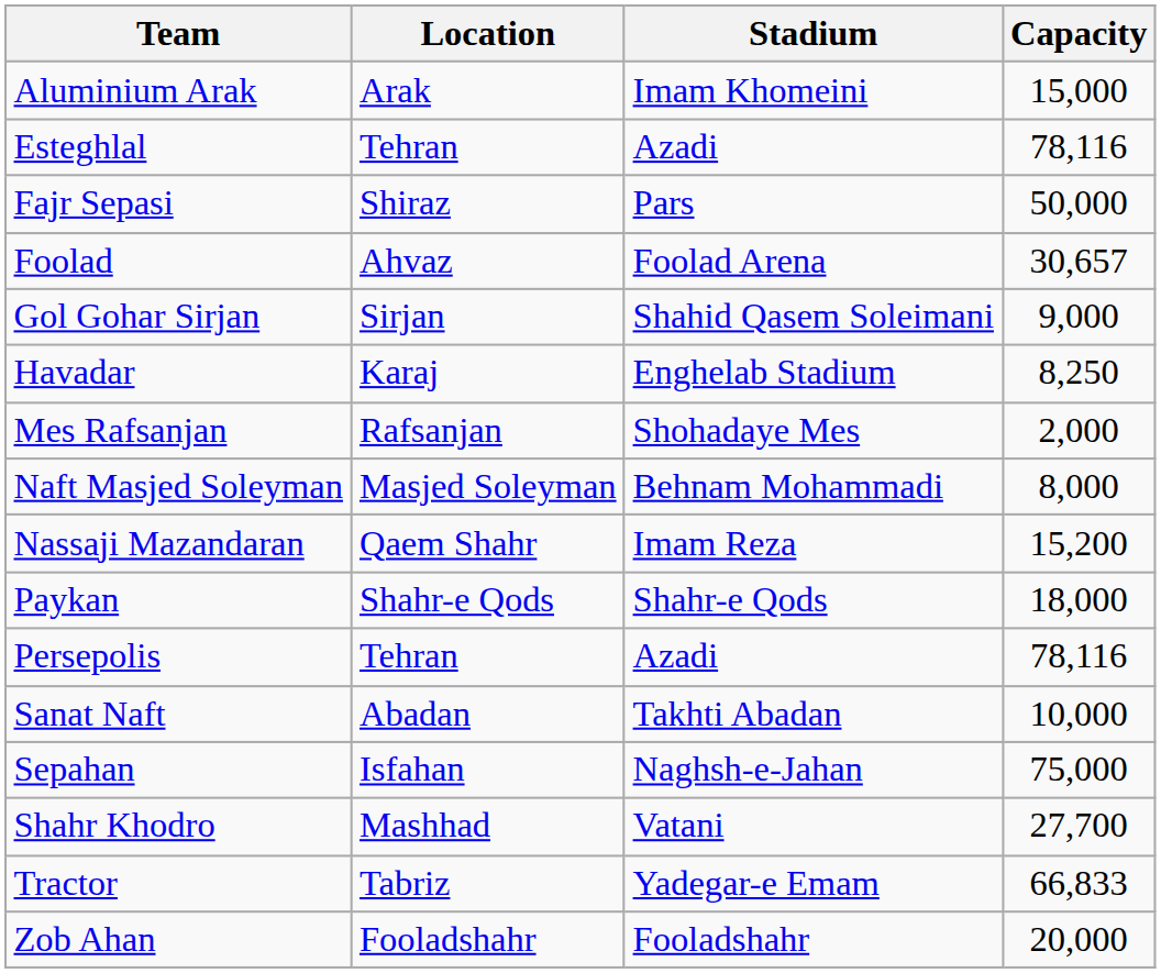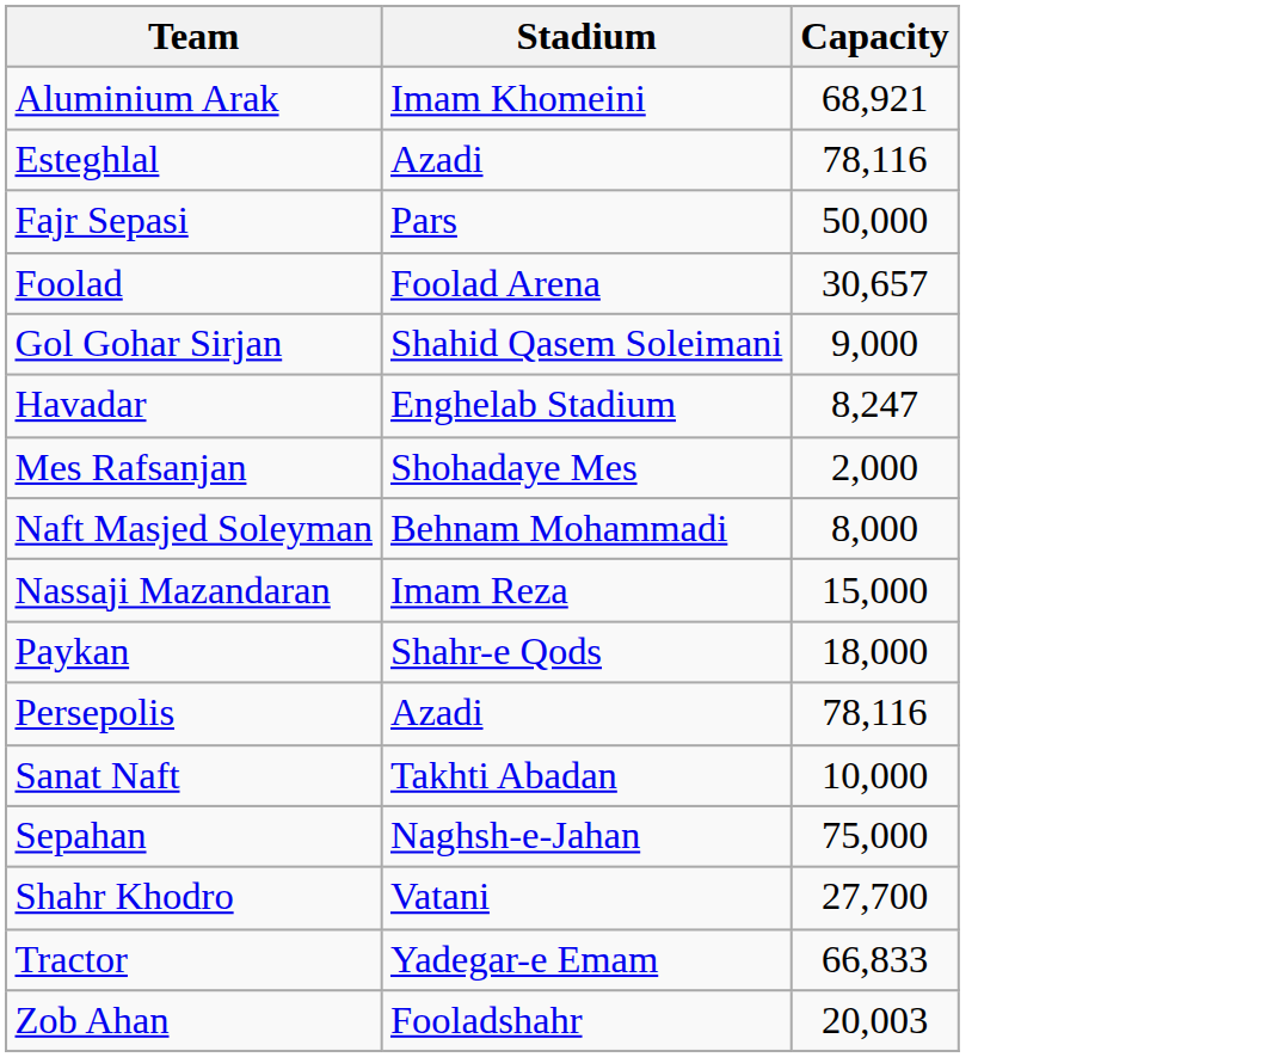- column: Location | Arak | Tehran | Shiraz | Ahvaz | Sirjan | Karaj | Rafsanjan | Masjed Soleyman | Qaem Shahr | Shahr-e Qods | Tehran | Abadan | Isfahan | Mashhad | Tabriz | Fooladshahr
Aluminium Arak | Capacity: 15,000 -> 68,921
Havadar | Capacity: 8,250 -> 8,247
Nassaji Mazandaran | Capacity: 15,200 -> 15,000
Zob Ahan | Capacity: 20,000 -> 20,003
